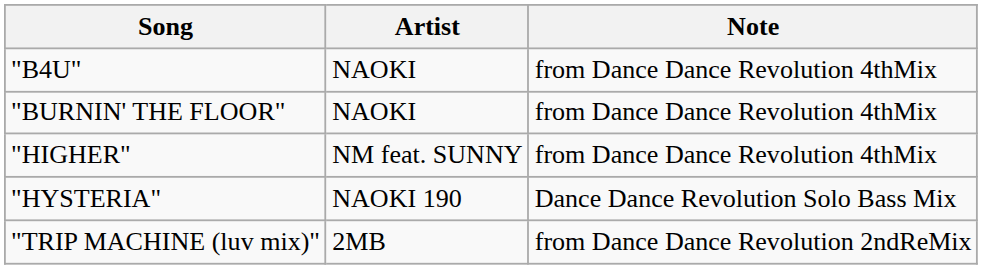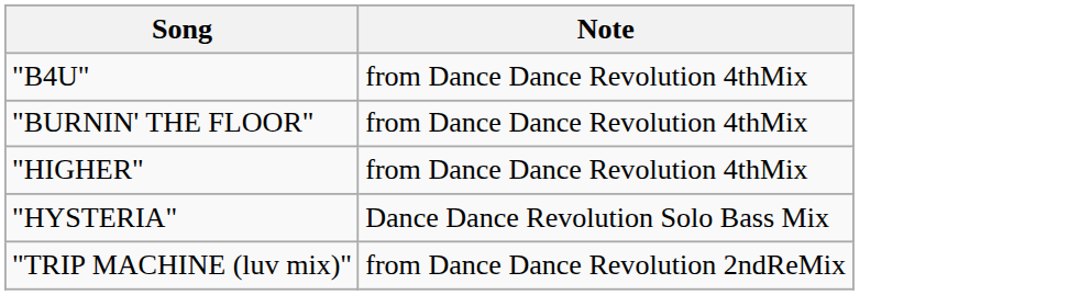- column: Artist | NAOKI | NAOKI | NM feat. SUNNY | NAOKI 190 | 2MB
